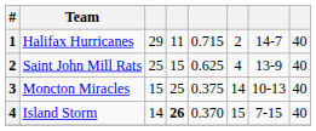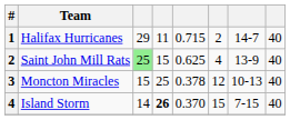Saint John Mill Rats | column 3: no background -> lightgreen background
Moncton Miracles | column 5: 0.375 -> 0.378
Moncton Miracles | column 6: 14 -> 12
